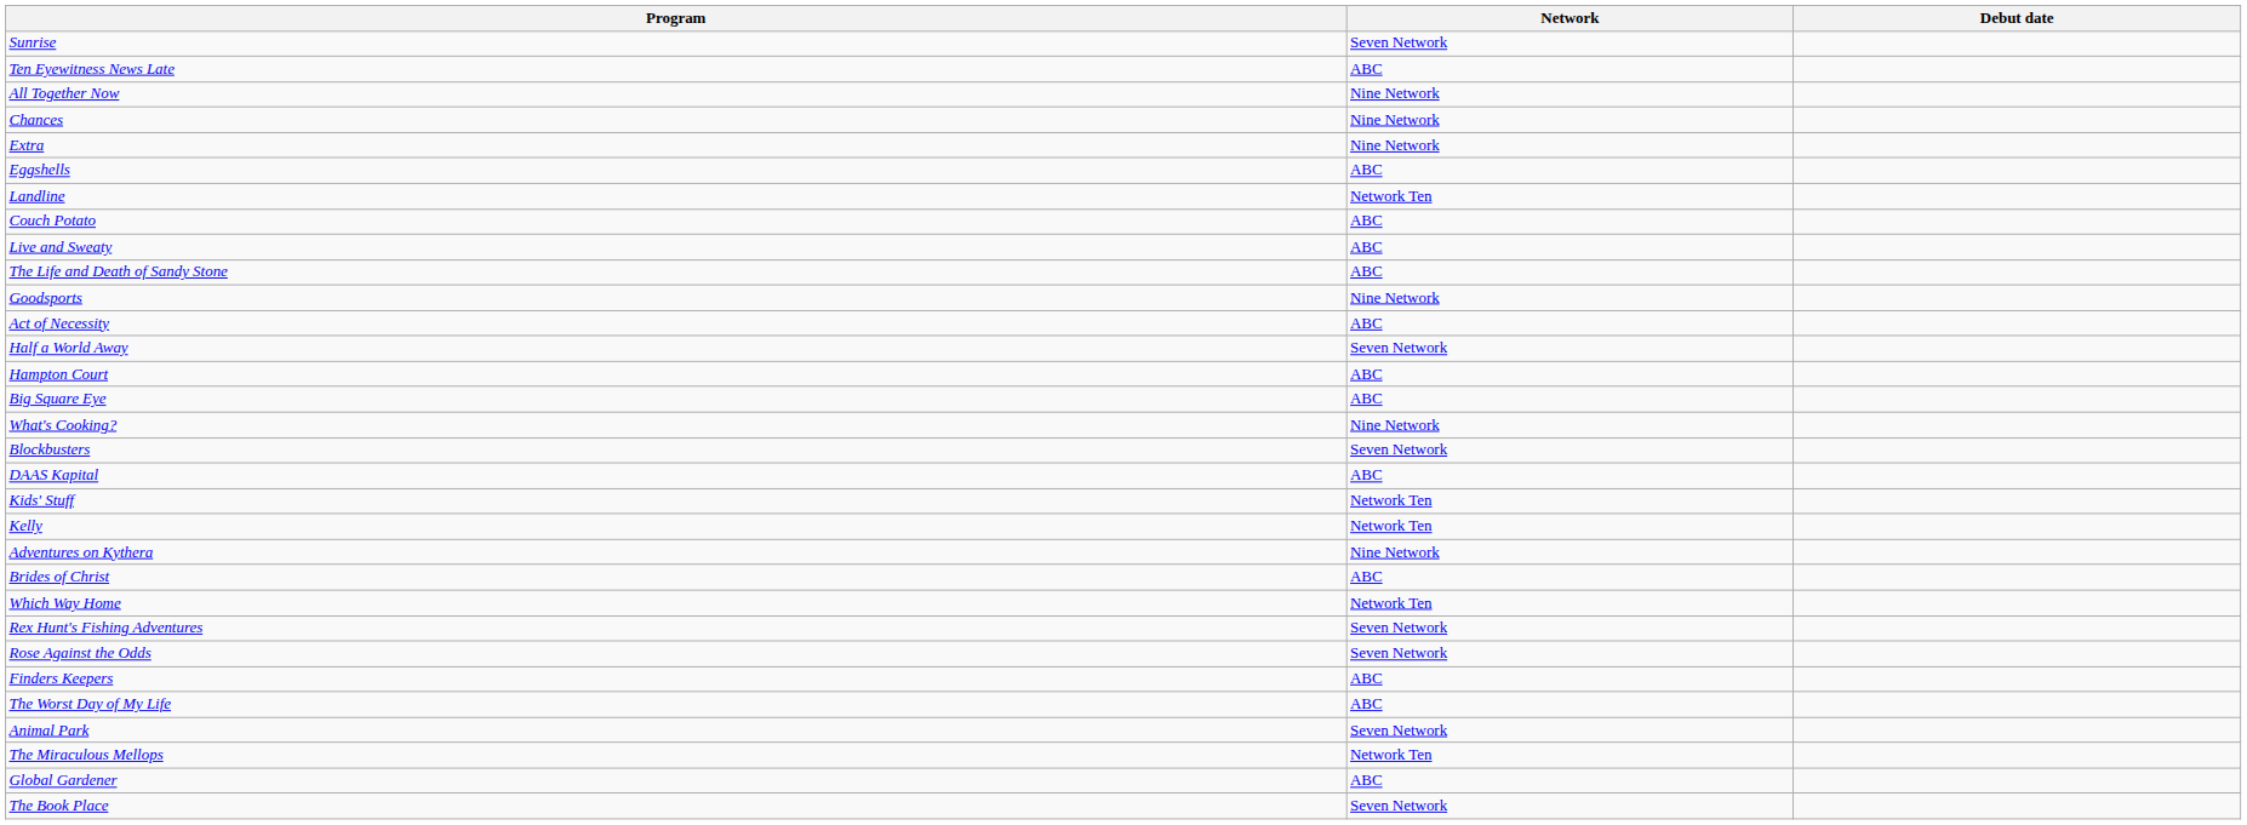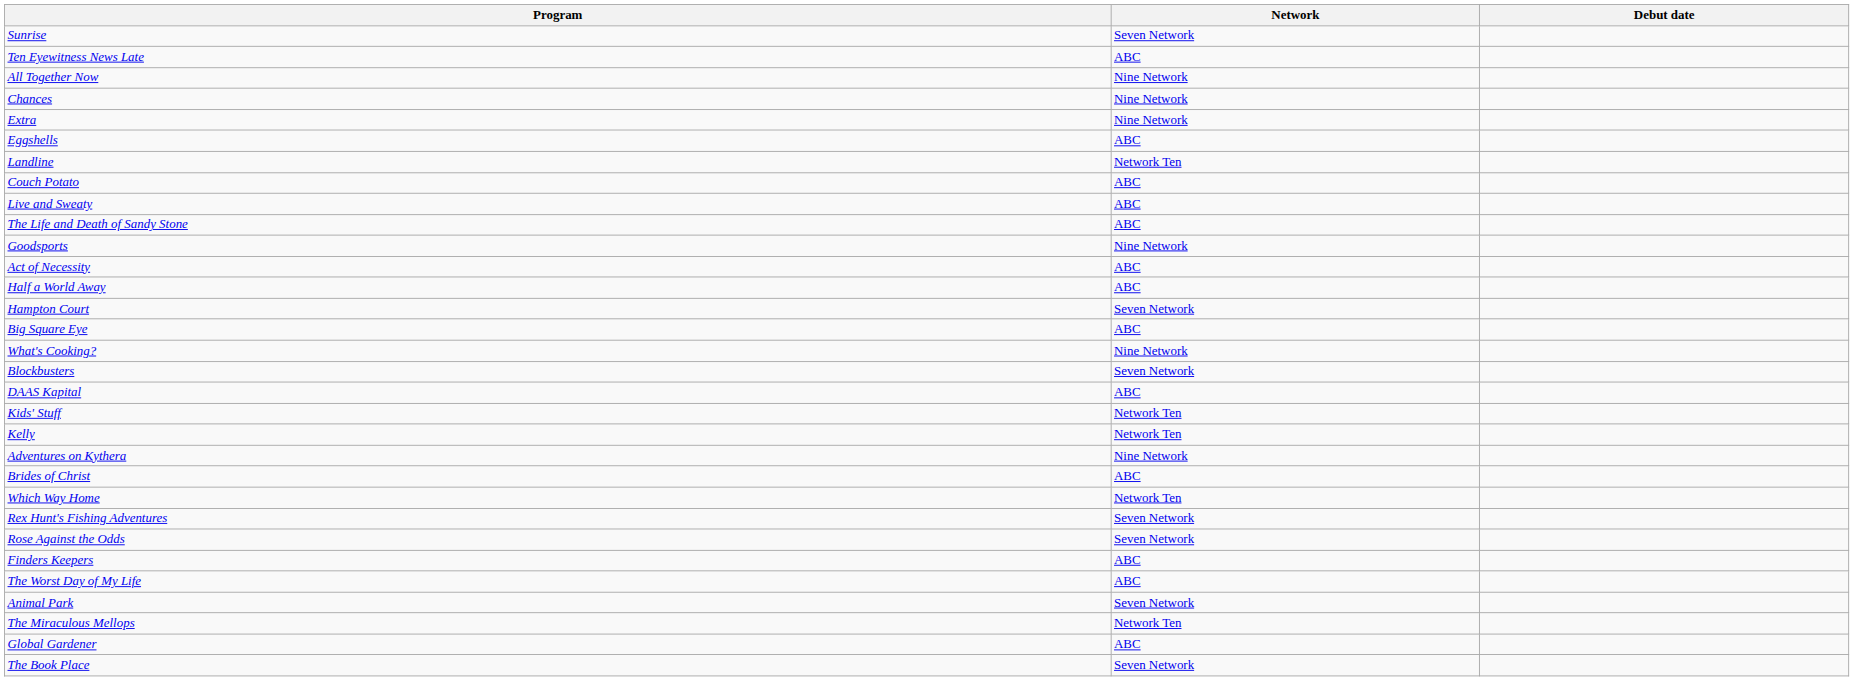Half a World Away | Network: Seven Network -> ABC
Hampton Court | Network: ABC -> Seven Network
